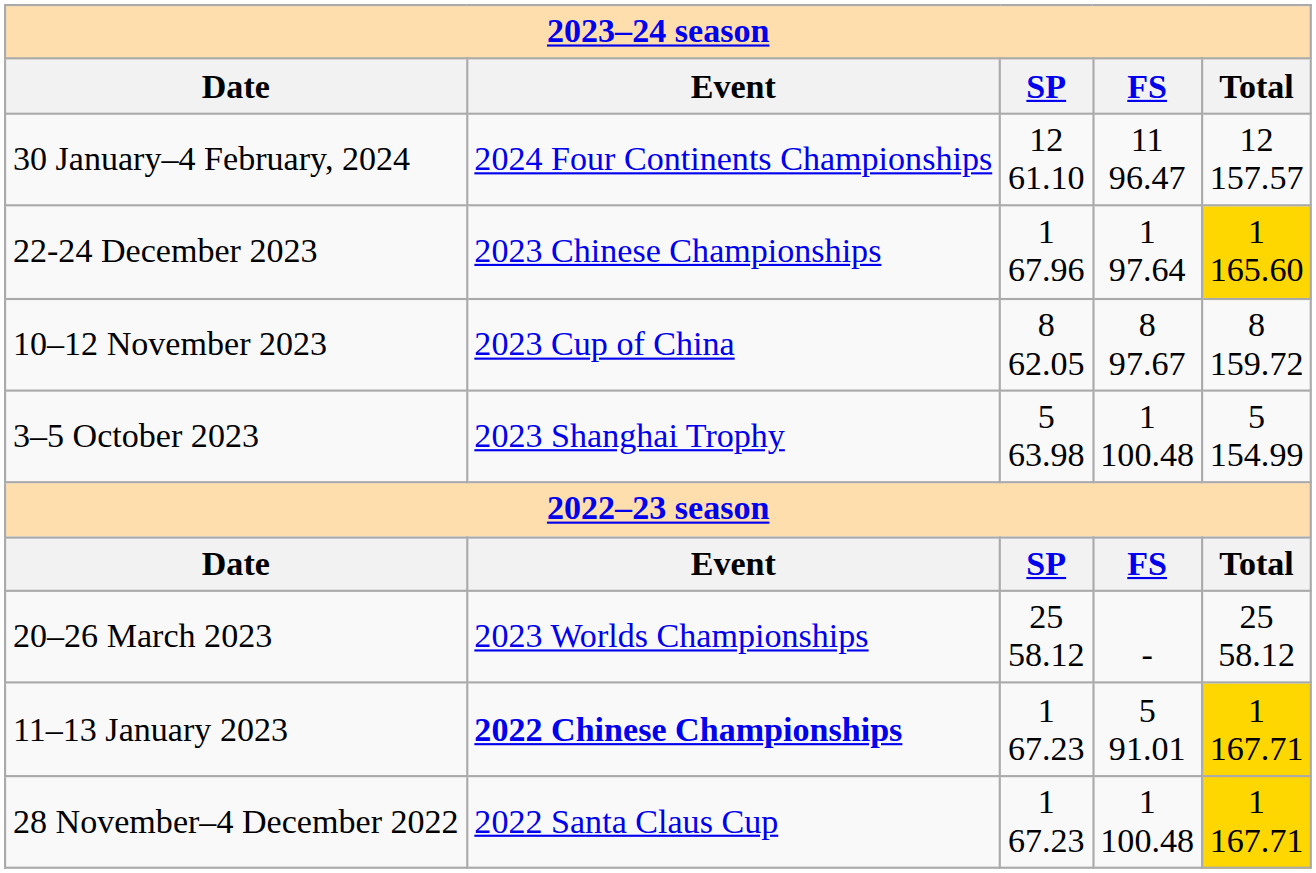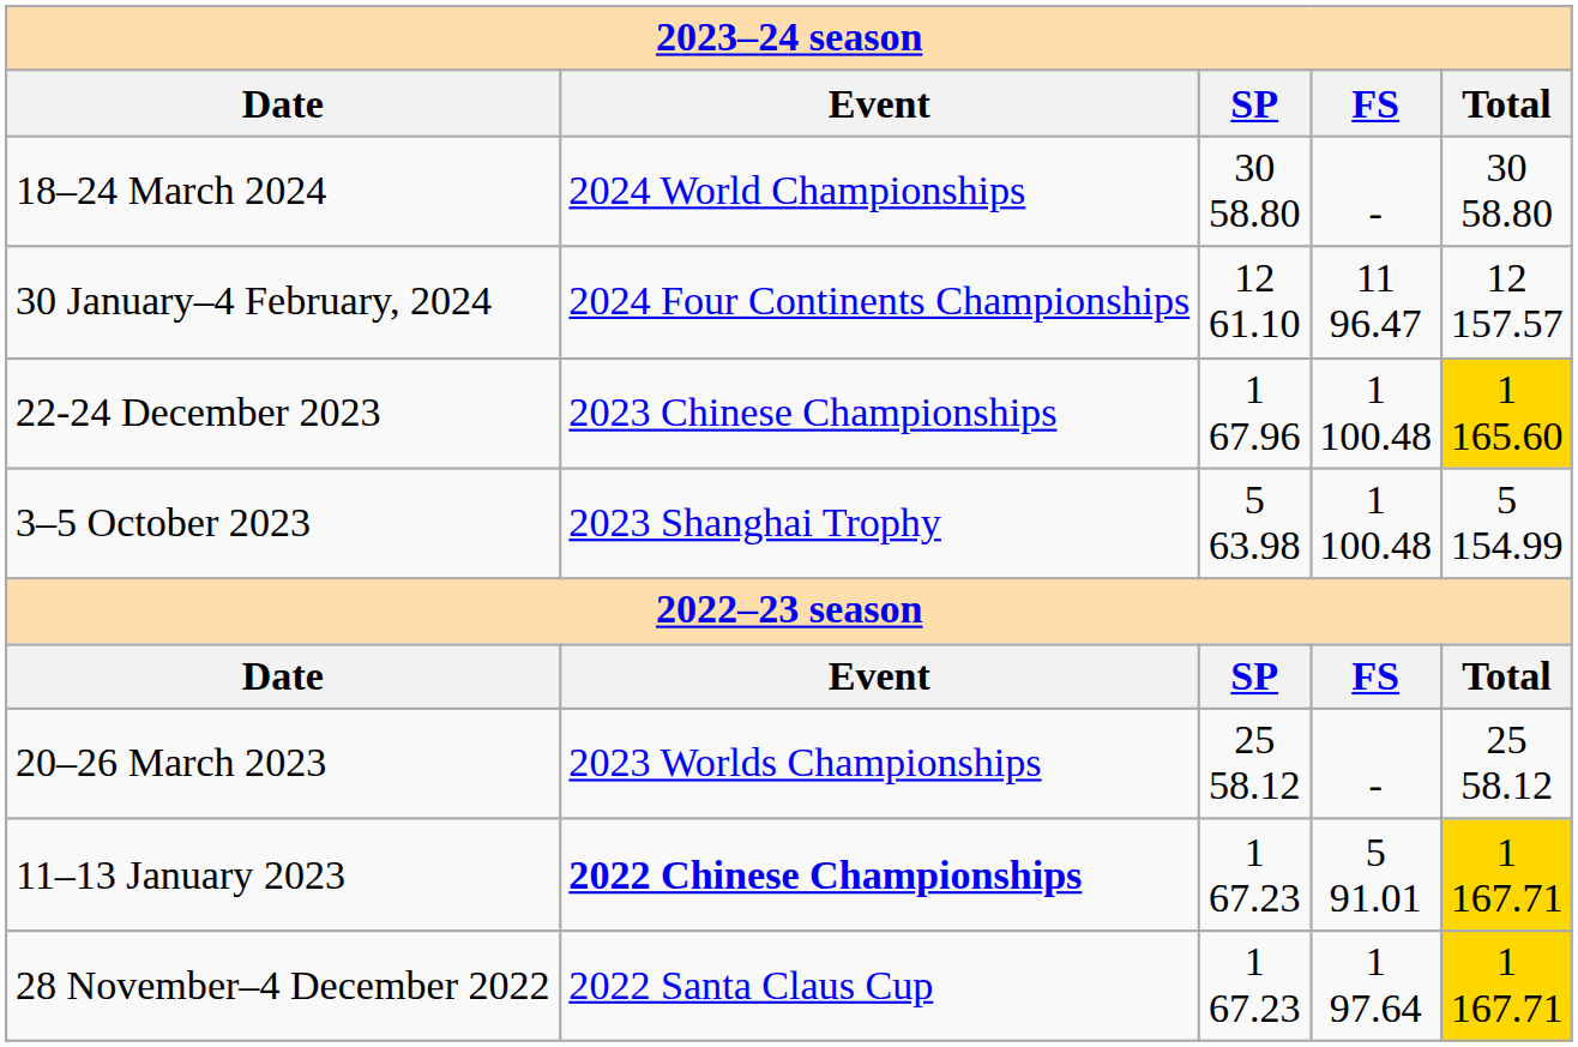+ row: 18–24 March 2024 | 2024 World Championships | 30 58.80 | - | 30 58.80
22-24 December 2023 | FS: 1 97.64 -> 1 100.48
- row: 10–12 November 2023 | 2023 Cup of China | 8 62.05 | 8 97.67 | 8 159.72
28 November–4 December 2022 | FS: 1 100.48 -> 1 97.64
